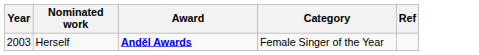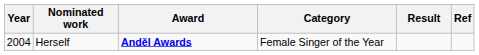+ column: Result
Herself | Year: 2003 -> 2004
